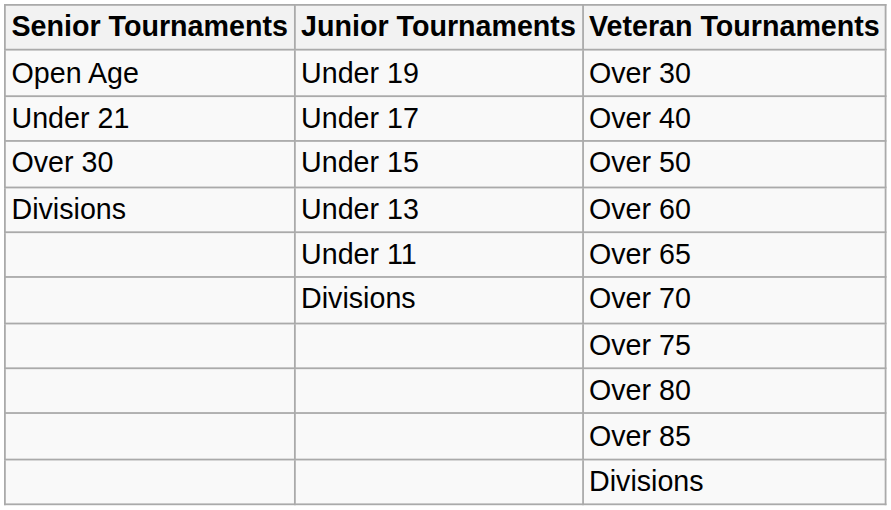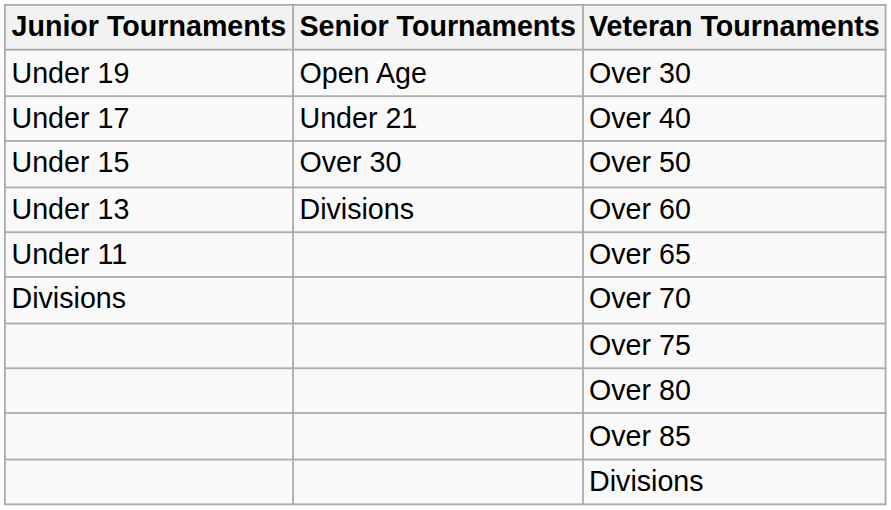columns swapped: Junior Tournaments <-> Senior Tournaments
